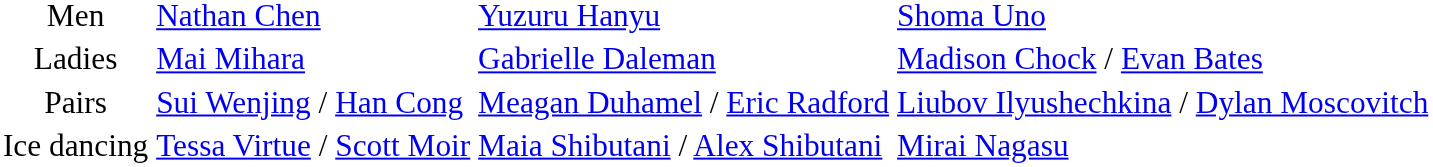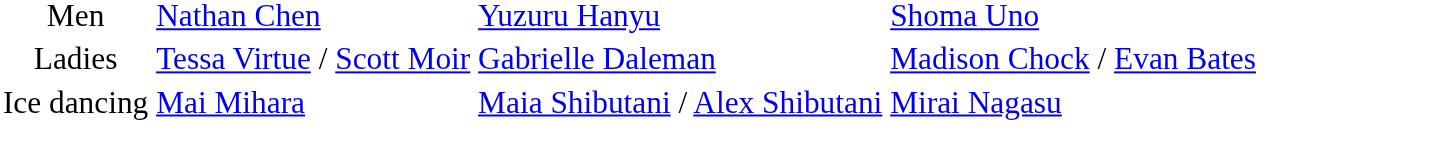Ladies | column 2: Mai Mihara -> Tessa Virtue / Scott Moir
- row: Pairs | Sui Wenjing / Han Cong | Meagan Duhamel / Eric Radford | Liubov Ilyushechkina / Dylan Moscovitch
Ice dancing | column 2: Tessa Virtue / Scott Moir -> Mai Mihara
